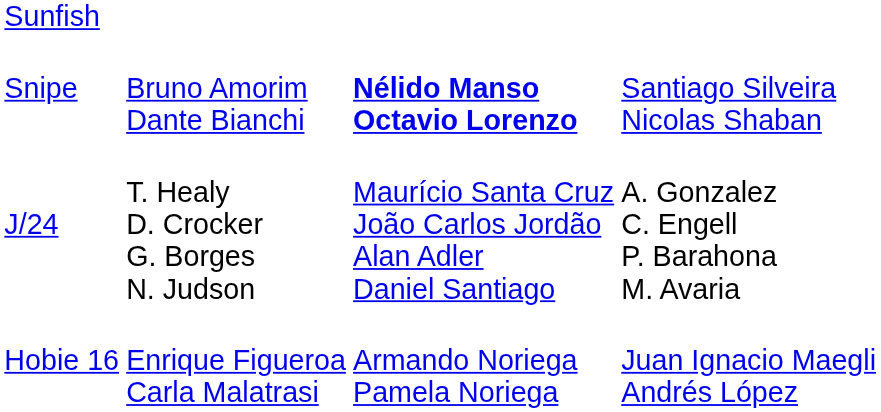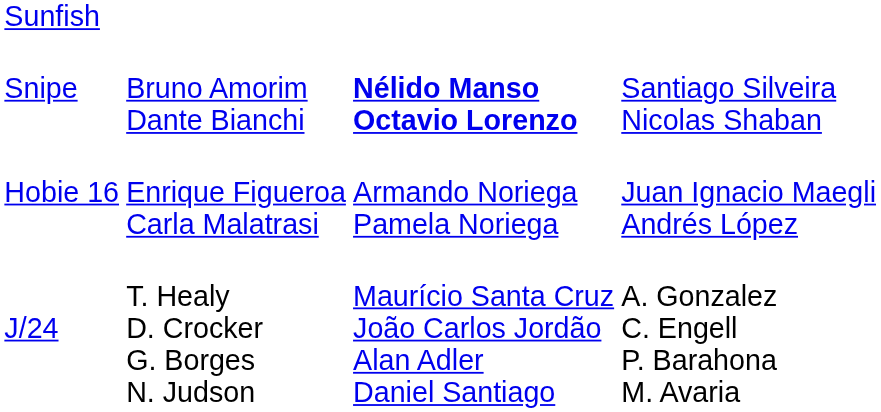rows swapped: Hobie 16 <-> J/24
